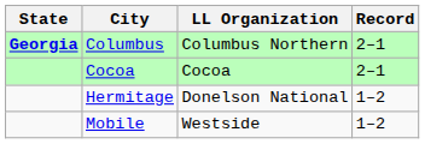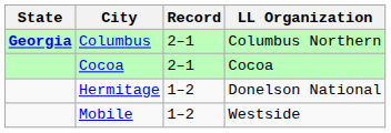columns swapped: LL Organization <-> Record
